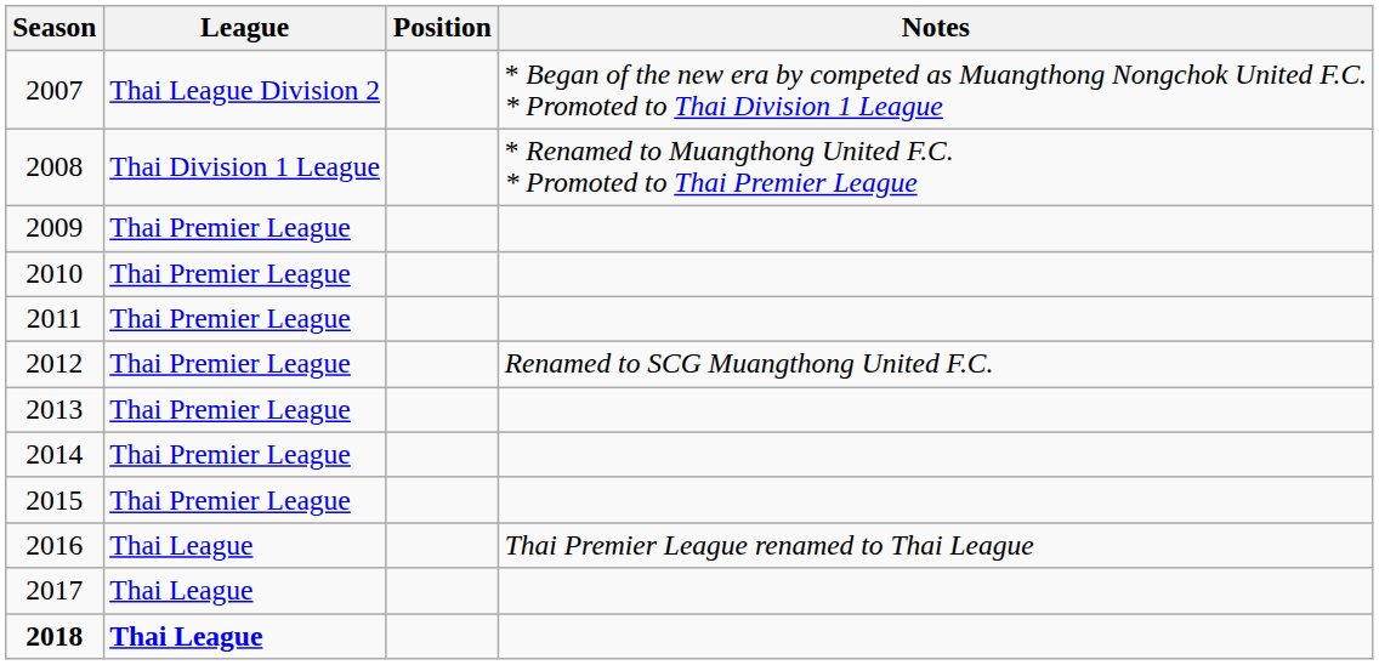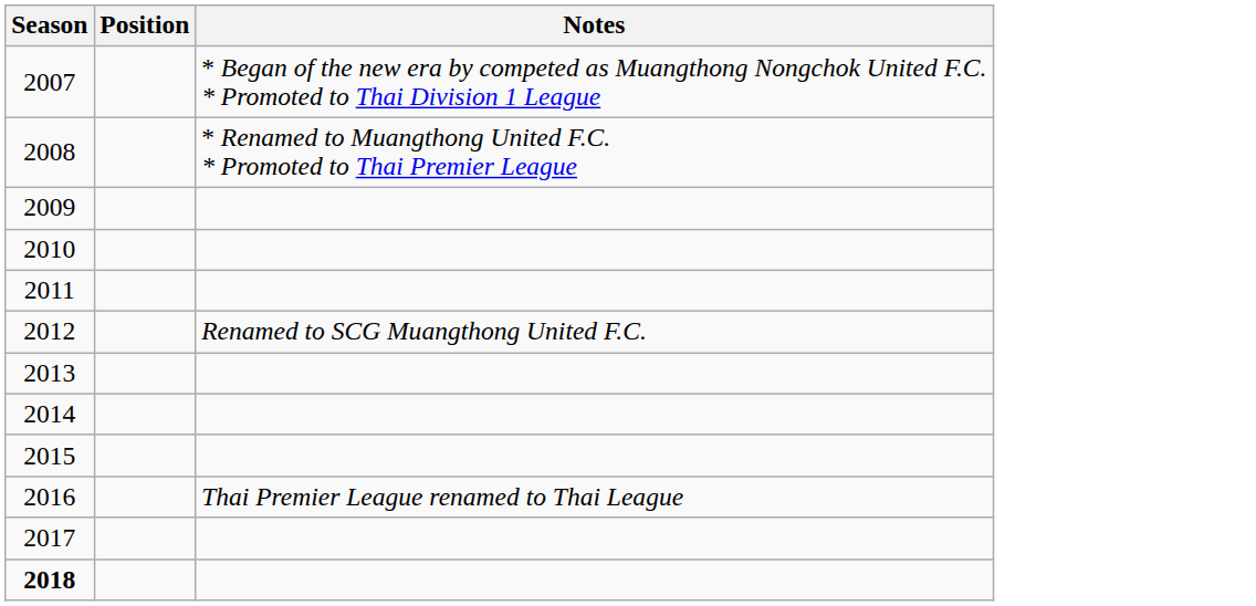- column: League | Thai League Division 2 | Thai Division 1 League | Thai Premier League | Thai Premier League | Thai Premier League | Thai Premier League | Thai Premier League | Thai Premier League | Thai Premier League | Thai League | Thai League | Thai League
